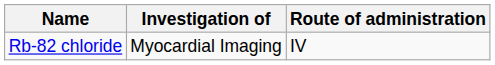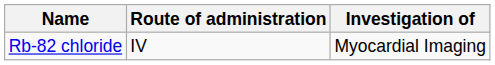columns swapped: Investigation of <-> Route of administration
